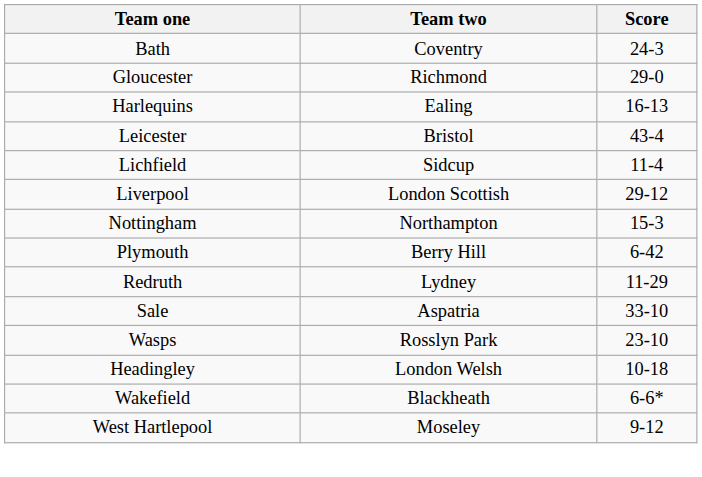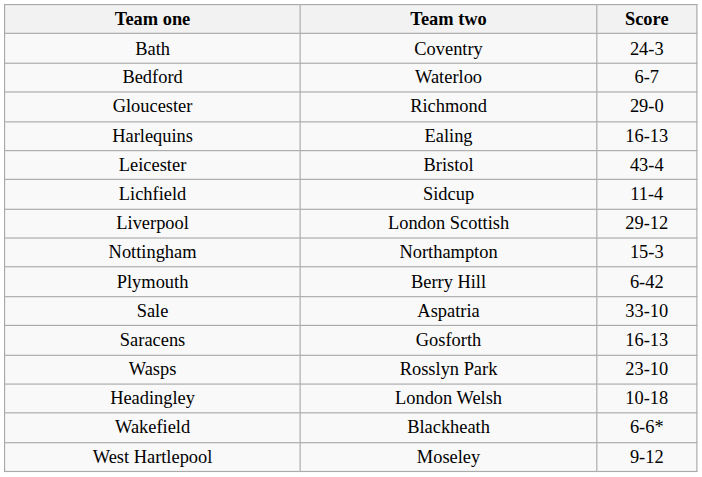+ row: Bedford | Waterloo | 6-7
- row: Redruth | Lydney | 11-29
+ row: Saracens | Gosforth | 16-13
